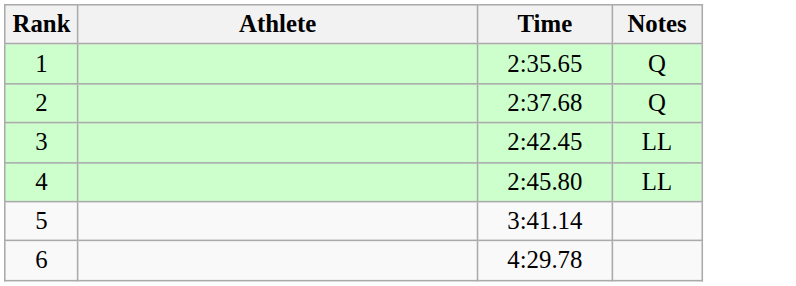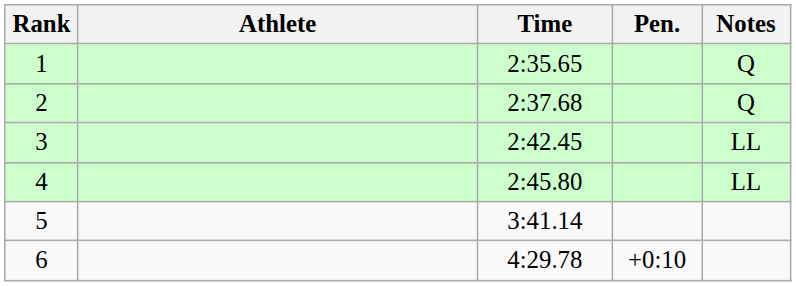+ column: Pen. | +0:10
